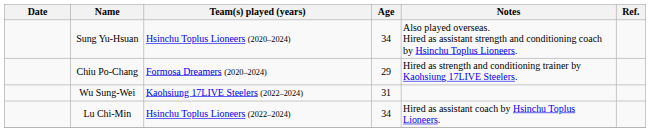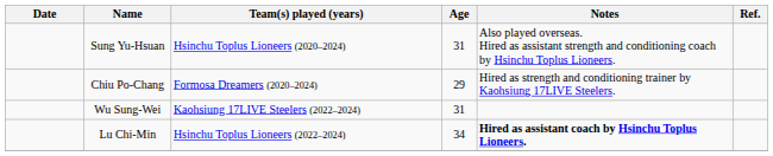Sung Yu-Hsuan | Age: 34 -> 31
Lu Chi-Min | Notes: normal -> bold
